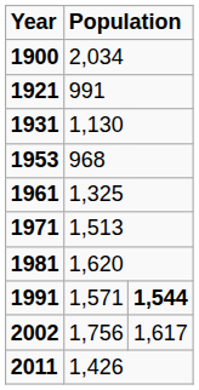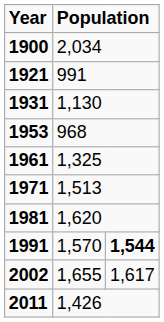1991 | column 2: 1,571 -> 1,570
2002 | column 2: 1,756 -> 1,655
